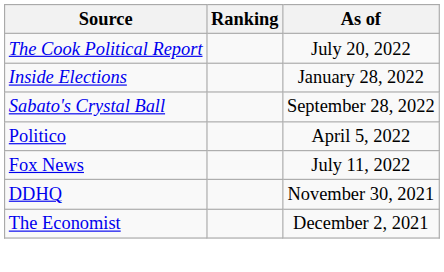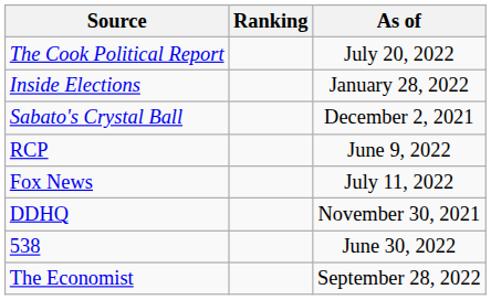Sabato's Crystal Ball | As of: September 28, 2022 -> December 2, 2021
- row: Politico | April 5, 2022
+ row: RCP | June 9, 2022
+ row: 538 | June 30, 2022
The Economist | As of: December 2, 2021 -> September 28, 2022
